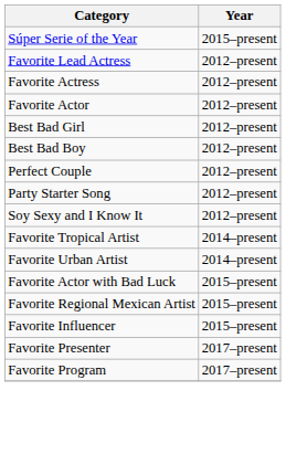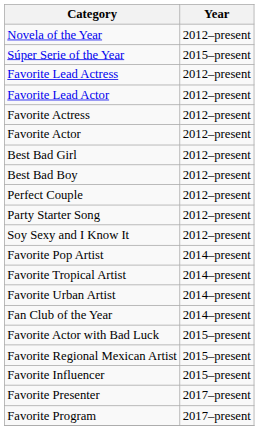+ row: Novela of the Year | 2012–present
+ row: Favorite Lead Actor | 2012–present
+ row: Favorite Pop Artist | 2014–present
+ row: Fan Club of the Year | 2014–present
